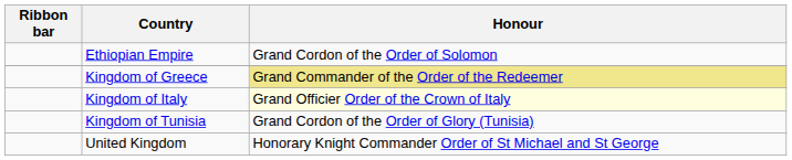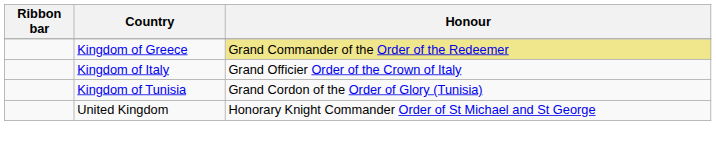- row: Ethiopian Empire | Grand Cordon of the Order of Solomon
Kingdom of Italy | Honour: lightyellow background -> no background
